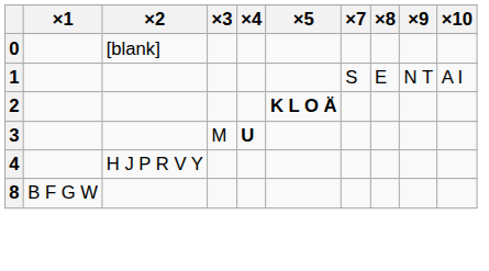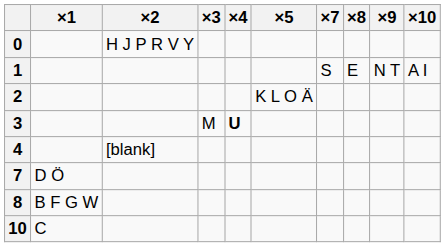0 | ×2: [blank] -> H J P R V Y
2 | ×5: bold -> normal
4 | ×2: H J P R V Y -> [blank]
+ row: 7 | D Ö
+ row: 10 | C
